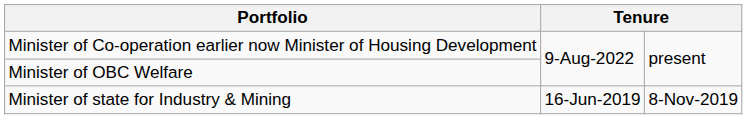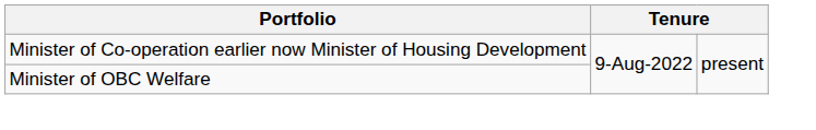- row: Minister of state for Industry & Mining | 16-Jun-2019 | 8-Nov-2019
